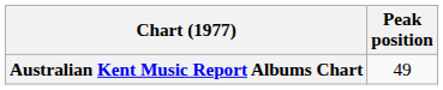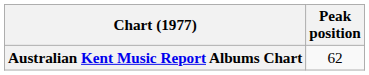Australian Kent Music Report Albums Chart | Peak position: 49 -> 62
